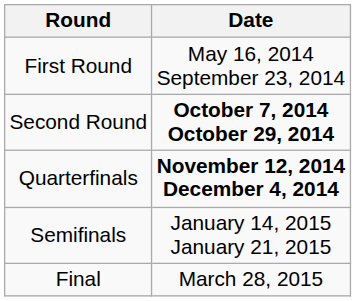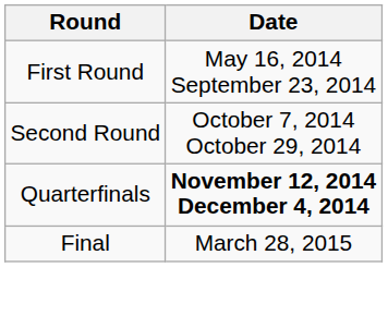Second Round | Date: bold -> normal
- row: Semifinals | January 14, 2015 January 21, 2015
